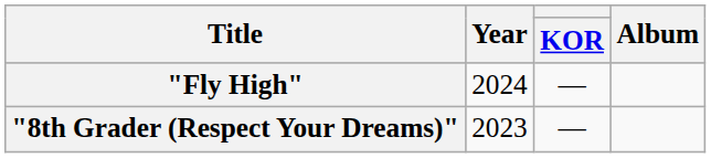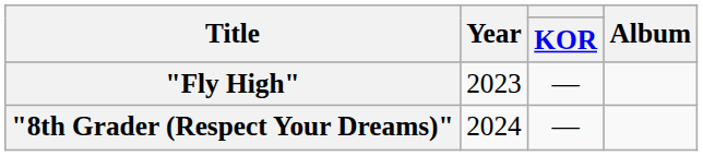"Fly High" | Year: 2024 -> 2023
"8th Grader (Respect Your Dreams)" | Year: 2023 -> 2024
